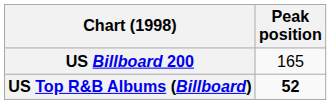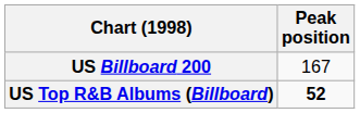US Billboard 200 | Peak position: 165 -> 167
